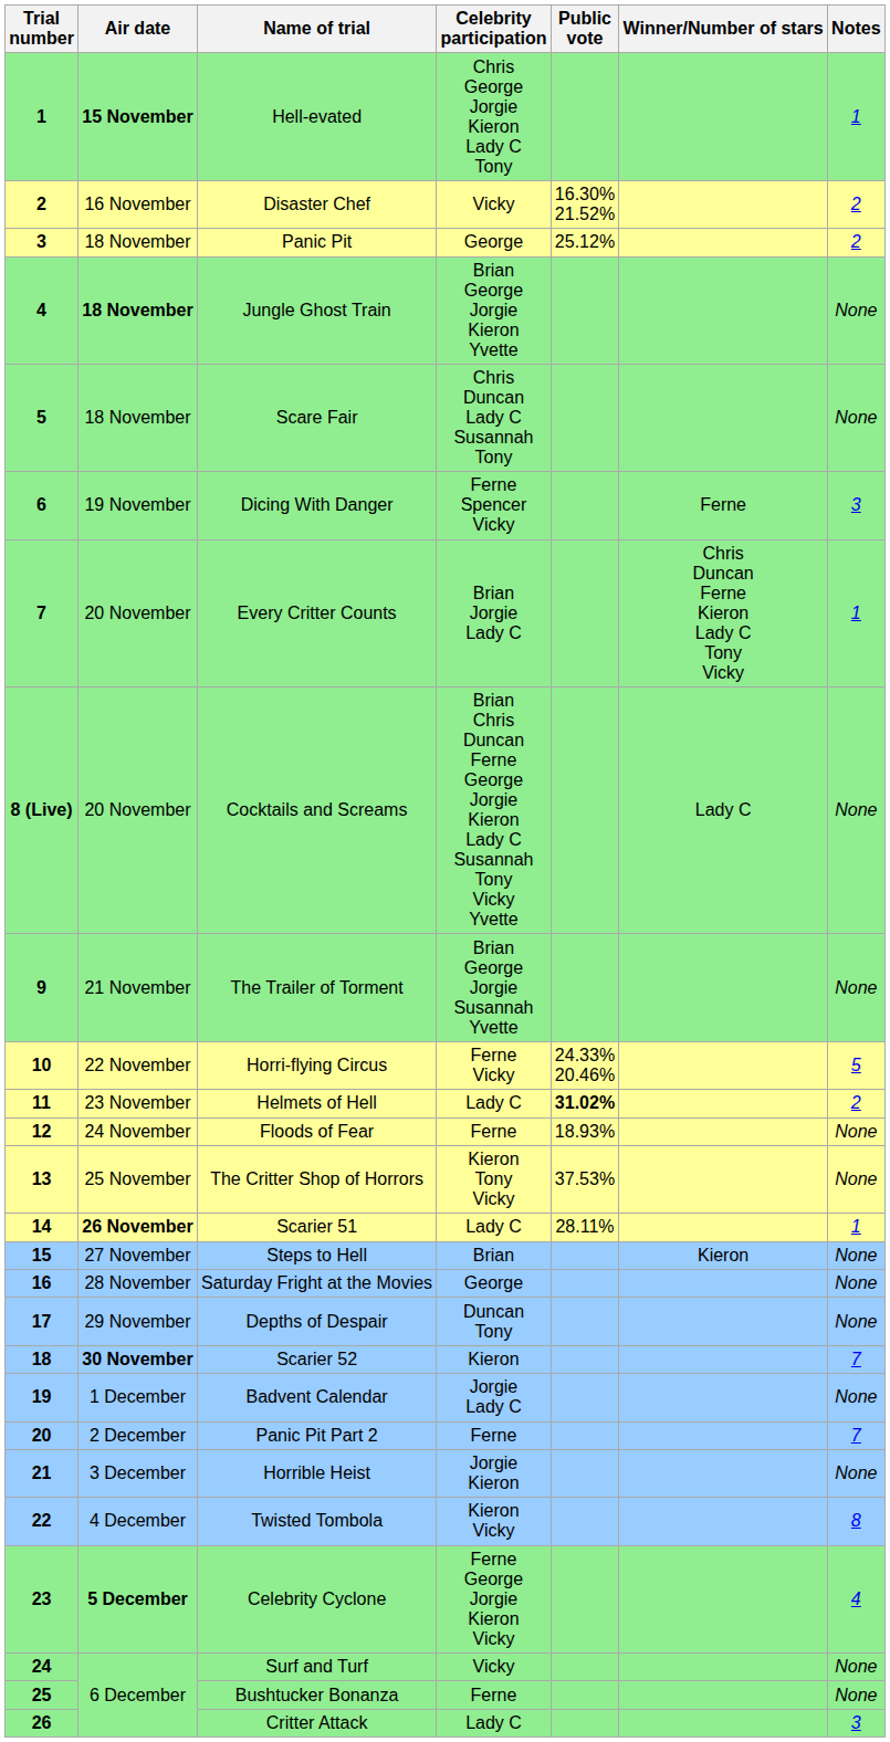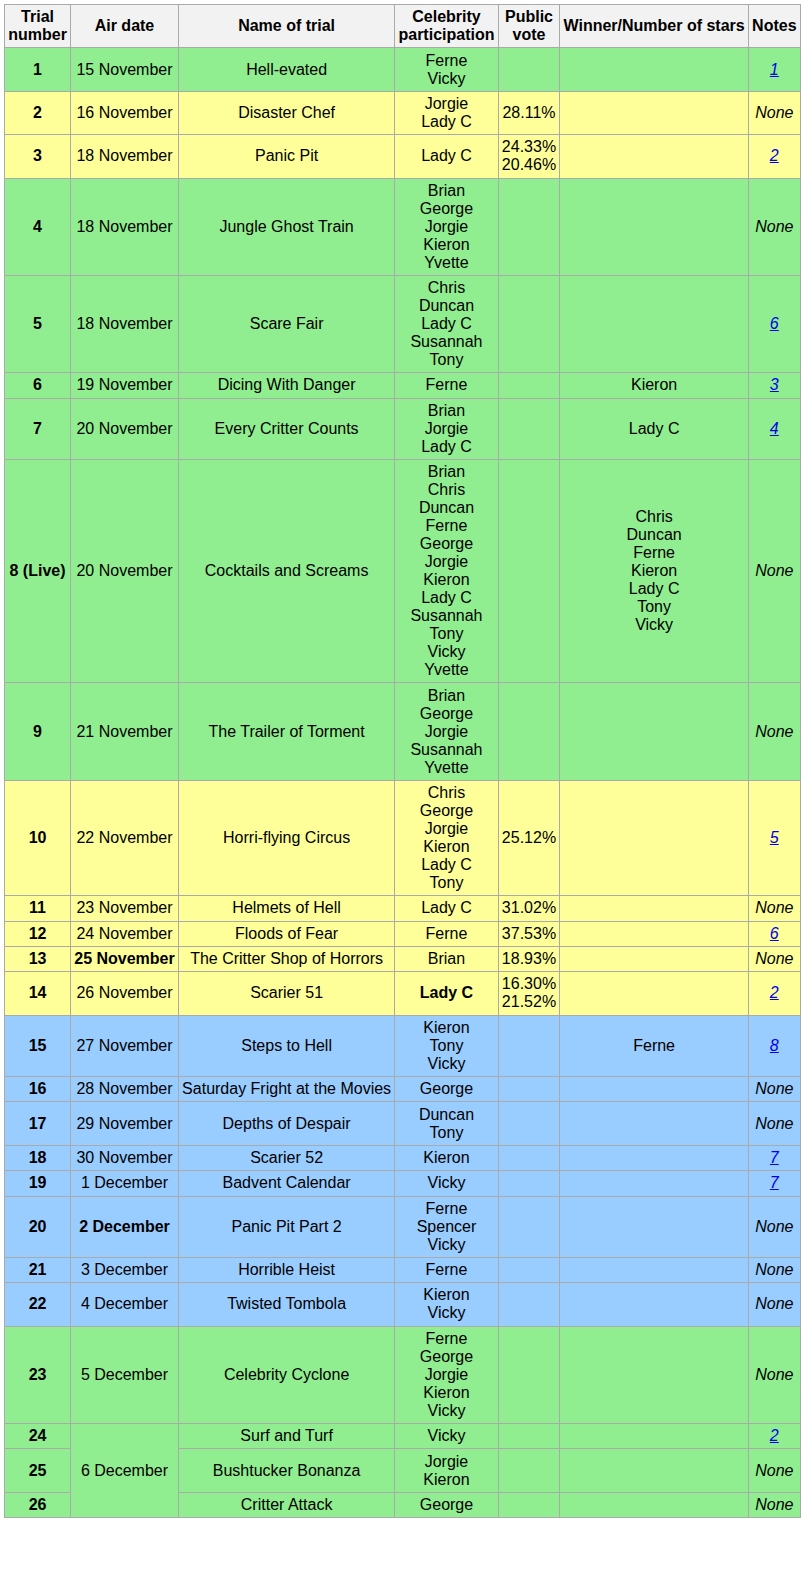Hell-evated | Air date: bold -> normal
Hell-evated | Celebrity participation: Chris George Jorgie Kieron Lady C Tony -> Ferne Vicky
Disaster Chef | Celebrity participation: Vicky -> Jorgie Lady C
Disaster Chef | Public vote: 16.30% 21.52% -> 28.11%
Disaster Chef | Notes: 2 -> None
Panic Pit | Celebrity participation: George -> Lady C
Panic Pit | Public vote: 25.12% -> 24.33% 20.46%
Jungle Ghost Train | Air date: bold -> normal
Scare Fair | Notes: None -> 6
Dicing With Danger | Celebrity participation: Ferne Spencer Vicky -> Ferne
Dicing With Danger | Winner/Number of stars: Ferne -> Kieron
Every Critter Counts | Winner/Number of stars: Chris Duncan Ferne Kieron Lady C Tony Vicky -> Lady C
Every Critter Counts | Notes: 1 -> 4
Cocktails and Screams | Winner/Number of stars: Lady C -> Chris Duncan Ferne Kieron Lady C Tony Vicky
Horri-flying Circus | Celebrity participation: Ferne Vicky -> Chris George Jorgie Kieron Lady C Tony
Horri-flying Circus | Public vote: 24.33% 20.46% -> 25.12%
Helmets of Hell | Public vote: bold -> normal
Helmets of Hell | Notes: 2 -> None
Floods of Fear | Public vote: 18.93% -> 37.53%
Floods of Fear | Notes: None -> 6
The Critter Shop of Horrors | Air date: normal -> bold
The Critter Shop of Horrors | Celebrity participation: Kieron Tony Vicky -> Brian
The Critter Shop of Horrors | Public vote: 37.53% -> 18.93%
Scarier 51 | Air date: bold -> normal
Scarier 51 | Celebrity participation: normal -> bold
Scarier 51 | Public vote: 28.11% -> 16.30% 21.52%
Scarier 51 | Notes: 1 -> 2
Steps to Hell | Celebrity participation: Brian -> Kieron Tony Vicky
Steps to Hell | Winner/Number of stars: Kieron -> Ferne
Steps to Hell | Notes: None -> 8
Scarier 52 | Air date: bold -> normal
Badvent Calendar | Celebrity participation: Jorgie Lady C -> Vicky
Badvent Calendar | Notes: None -> 7
Panic Pit Part 2 | Air date: normal -> bold
Panic Pit Part 2 | Celebrity participation: Ferne -> Ferne Spencer Vicky
Panic Pit Part 2 | Notes: 7 -> None
Horrible Heist | Celebrity participation: Jorgie Kieron -> Ferne
Twisted Tombola | Notes: 8 -> None
Celebrity Cyclone | Air date: bold -> normal
Celebrity Cyclone | Notes: 4 -> None
Surf and Turf | Notes: None -> 2
Bushtucker Bonanza | Celebrity participation: Ferne -> Jorgie Kieron
Critter Attack | Celebrity participation: Lady C -> George
Critter Attack | Notes: 3 -> None
